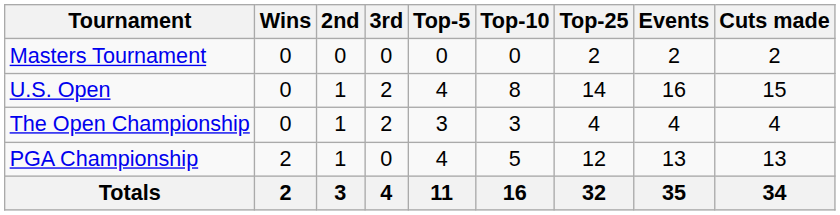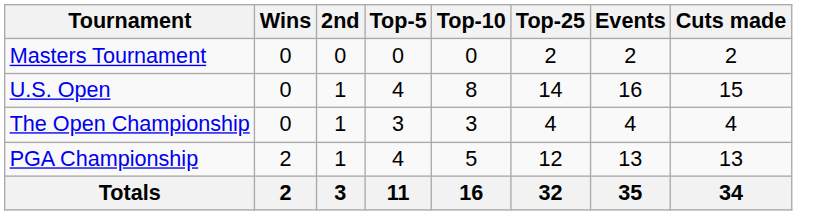- column: 3rd | 0 | 2 | 2 | 0 | 4
